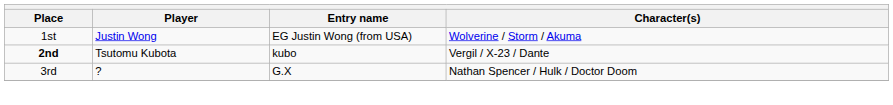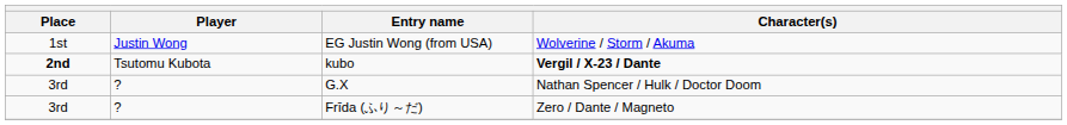kubo | Character(s): normal -> bold
+ row: 3rd | ? | Frīda (ふり～だ) | Zero / Dante / Magneto
